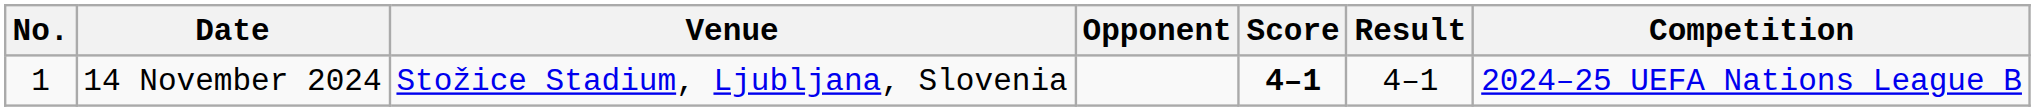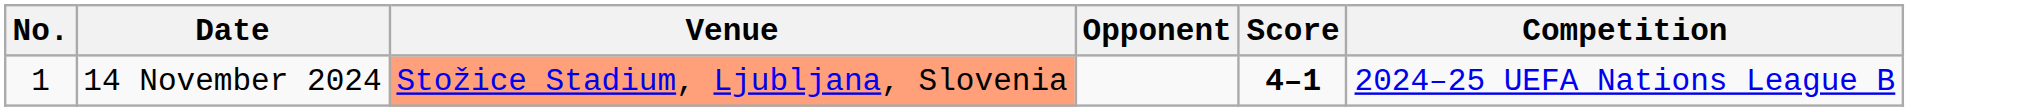- column: Result | 4–1
14 November 2024 | Venue: no background -> lightsalmon background
